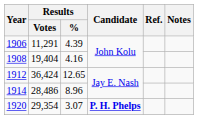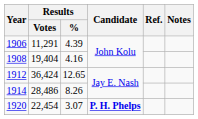1914 | Results / %: 8.96 -> 8.26
1920 | Results / Votes: 29,354 -> 22,454
